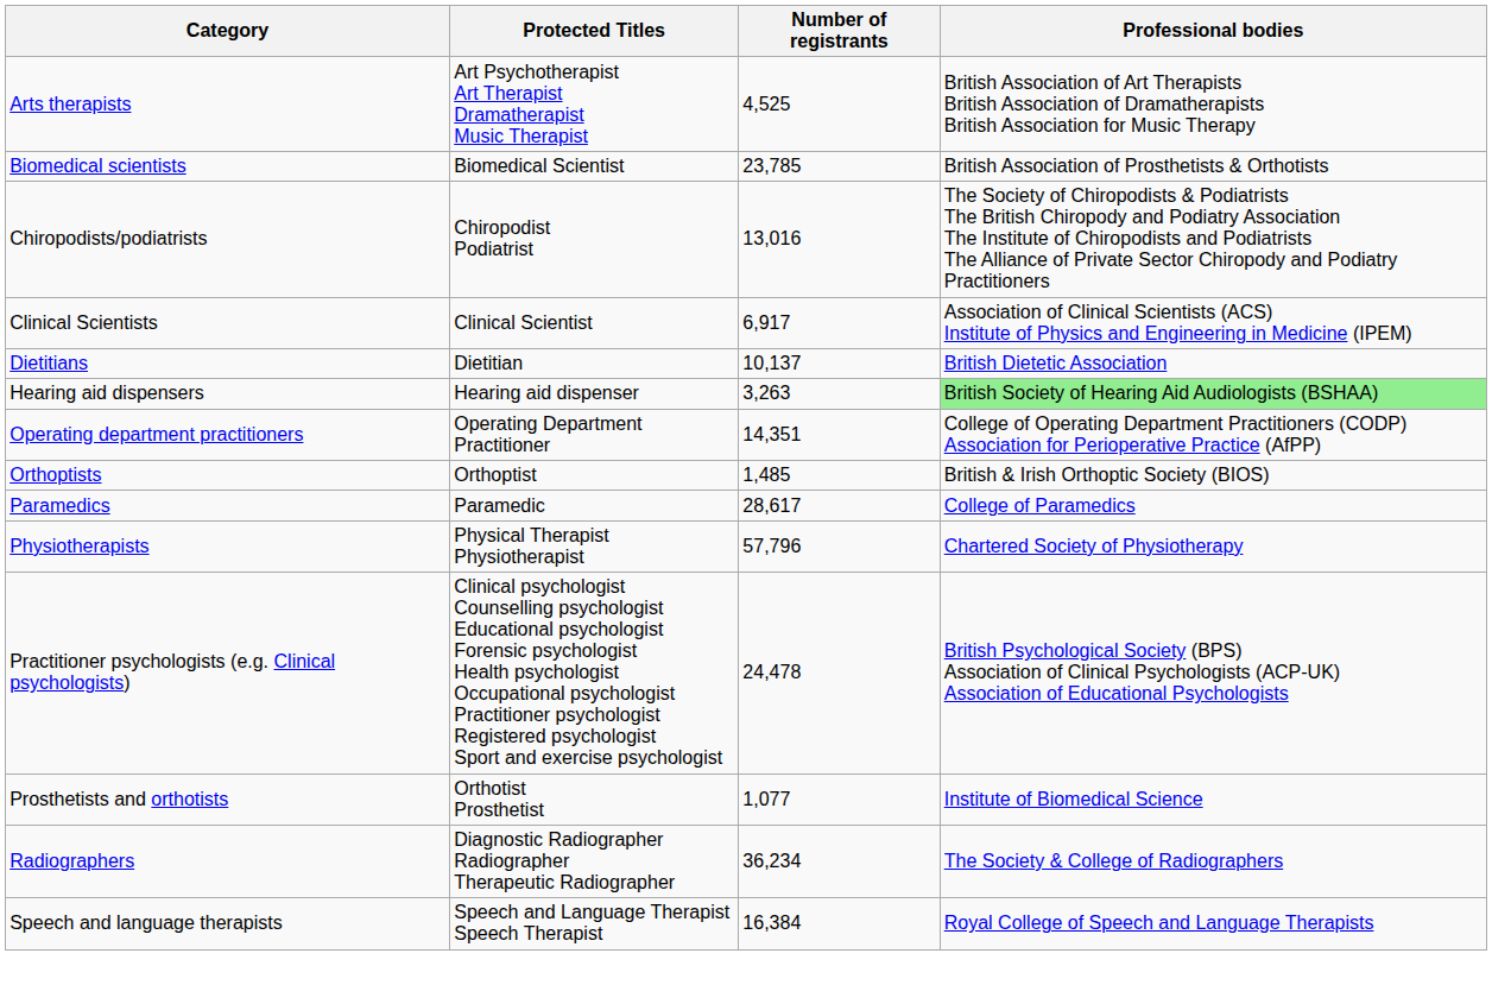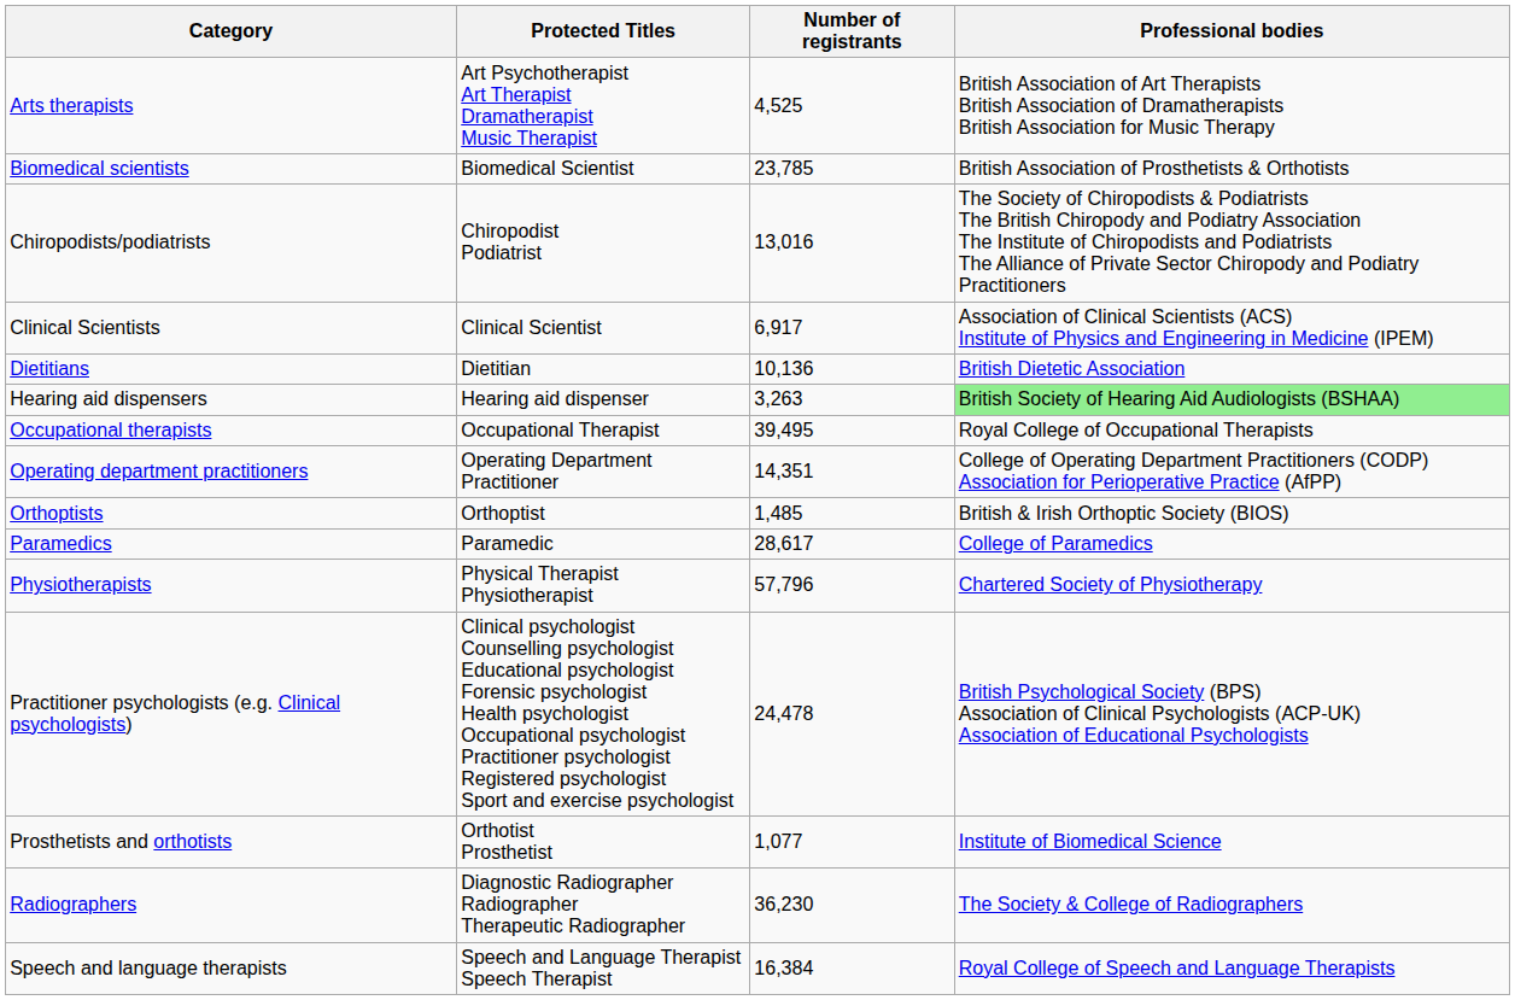Dietitians | Number of registrants: 10,137 -> 10,136
+ row: Occupational therapists | Occupational Therapist | 39,495 | Royal College of Occupational Therapists
Radiographers | Number of registrants: 36,234 -> 36,230
